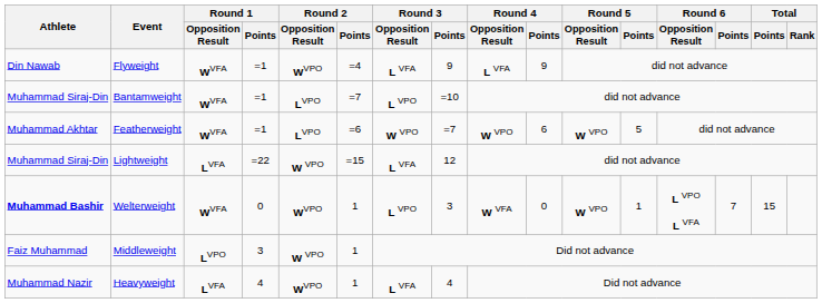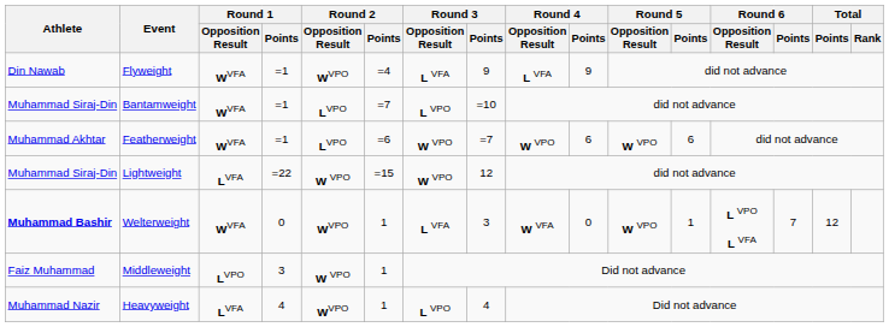Featherweight | Round 5 / Points: 5 -> 6
Lightweight | Round 3 / Opposition Result: L VFA -> W VPO
Welterweight | Round 3 / Opposition Result: L VPO -> L VFA
Welterweight | Total / Points: 15 -> 12
Heavyweight | Round 3 / Opposition Result: L VFA -> L VPO
